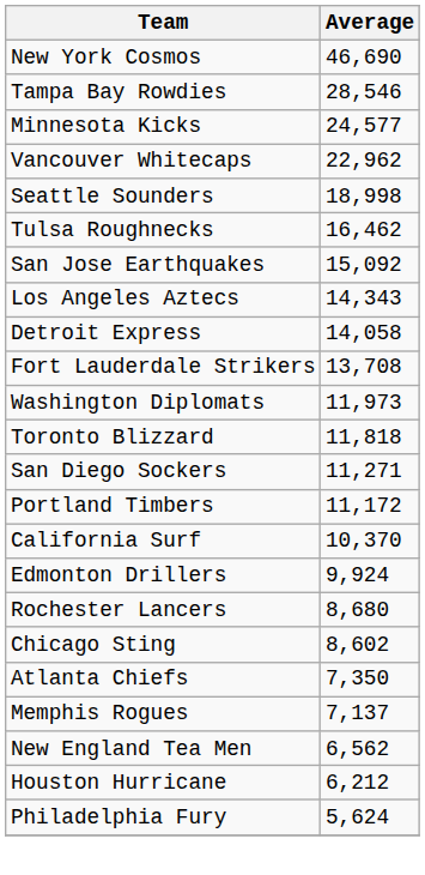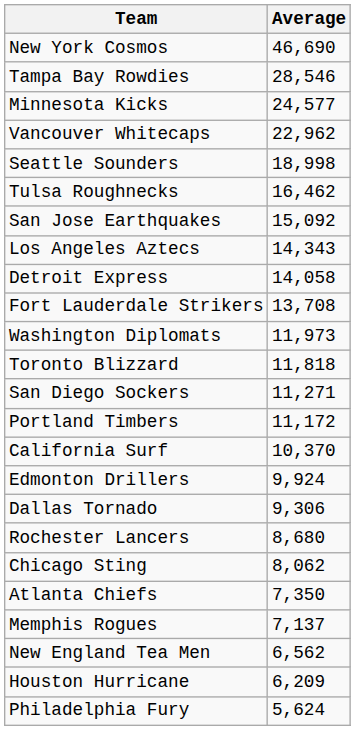+ row: Dallas Tornado | 9,306
Chicago Sting | Average: 8,602 -> 8,062
Houston Hurricane | Average: 6,212 -> 6,209
